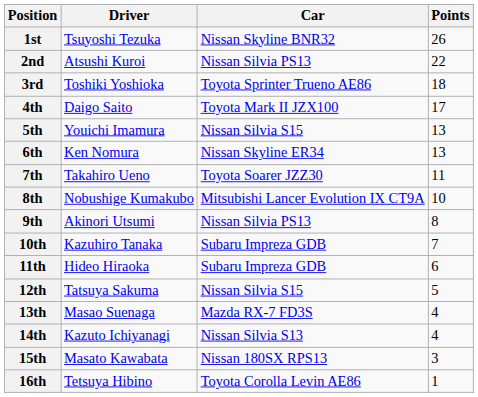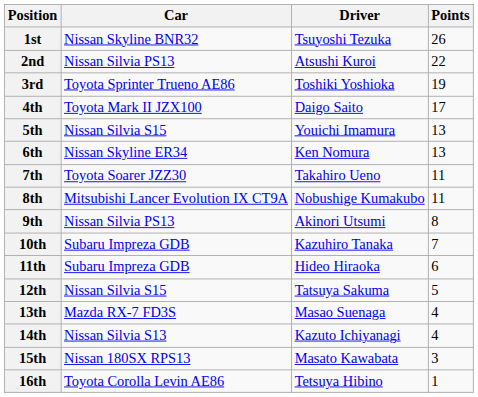columns swapped: Driver <-> Car
3rd | Points: 18 -> 19
8th | Points: 10 -> 11
